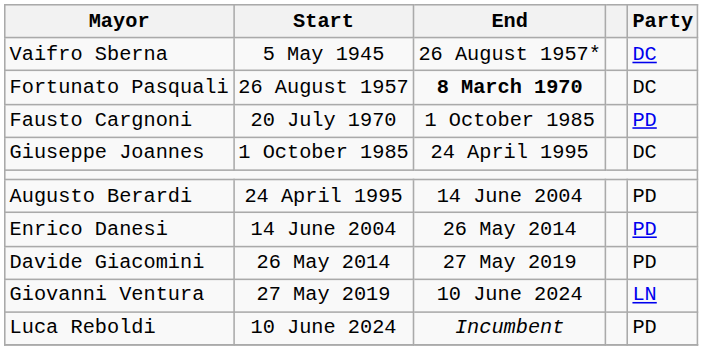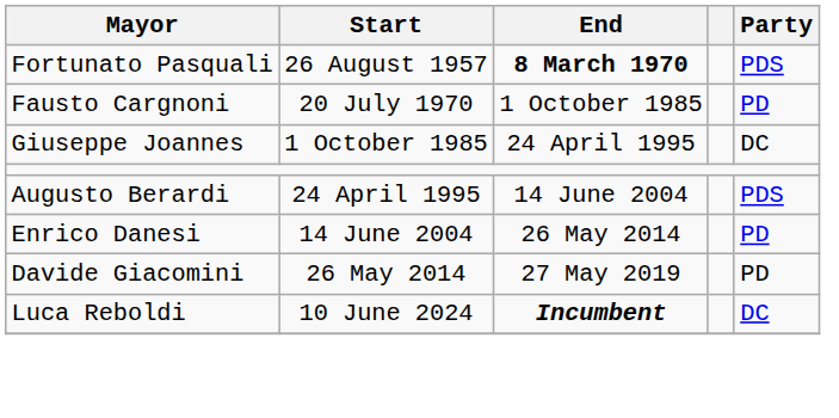- row: Vaifro Sberna | 5 May 1945 | 26 August 1957* | DC
Fortunato Pasquali | Party: DC -> PDS
Augusto Berardi | Party: PD -> PDS
- row: Giovanni Ventura | 27 May 2019 | 10 June 2024 | LN
Luca Reboldi | End: normal -> bold
Luca Reboldi | Party: PD -> DC
